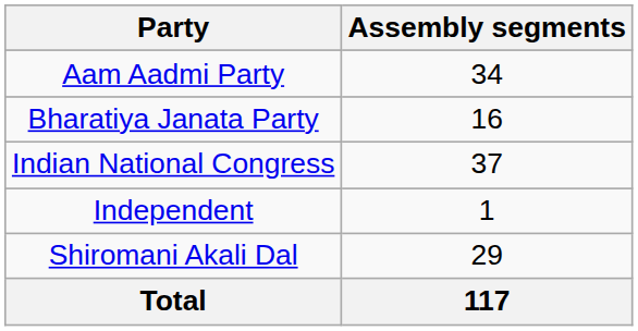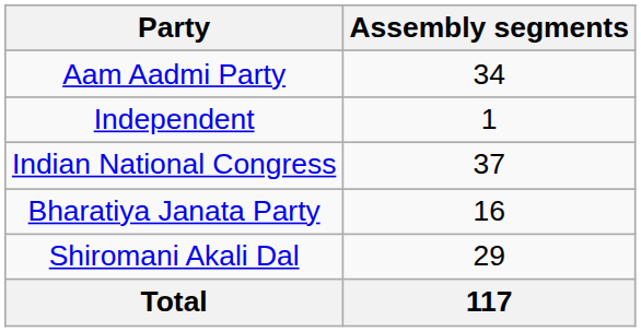rows swapped: Bharatiya Janata Party <-> Independent
